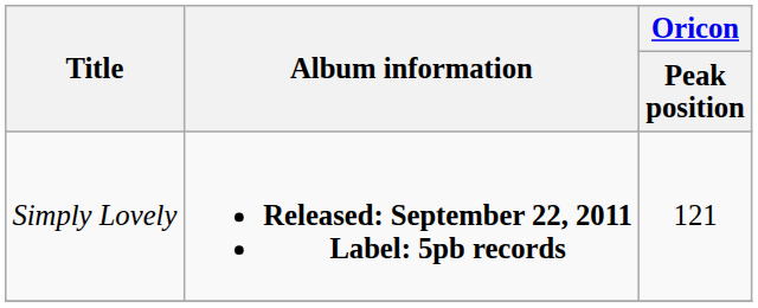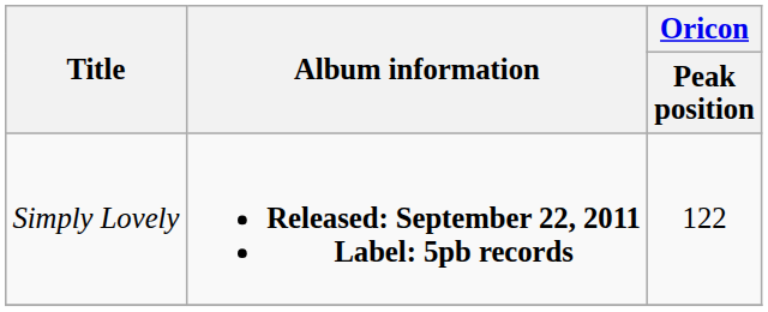Simply Lovely | Oricon / Peak position: 121 -> 122
